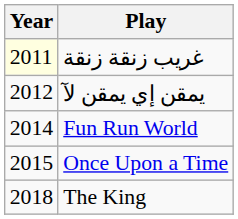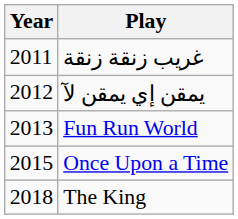غريب زنقة زنقة | Year: lightyellow background -> no background
Fun Run World | Year: 2014 -> 2013
